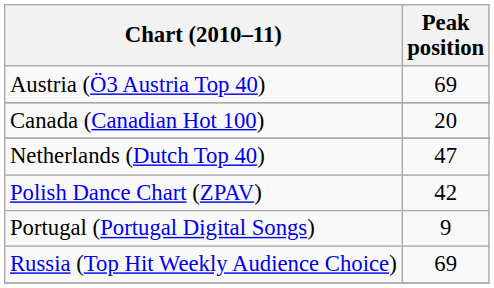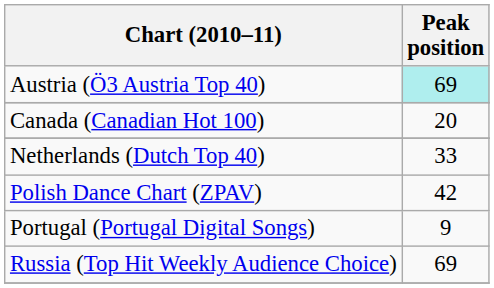Austria (Ö3 Austria Top 40) | Peak position: no background -> paleturquoise background
Netherlands (Dutch Top 40) | Peak position: 47 -> 33
